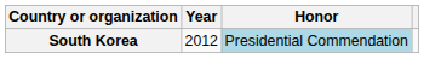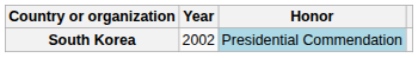South Korea | Year: 2012 -> 2002
